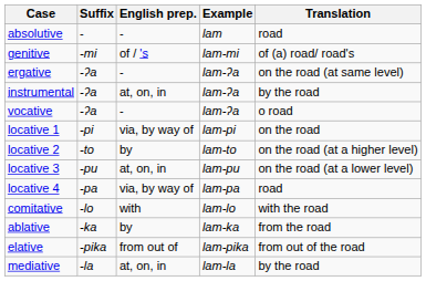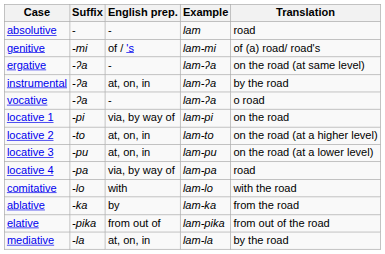locative 2 | English prep.: by -> at, on, in
